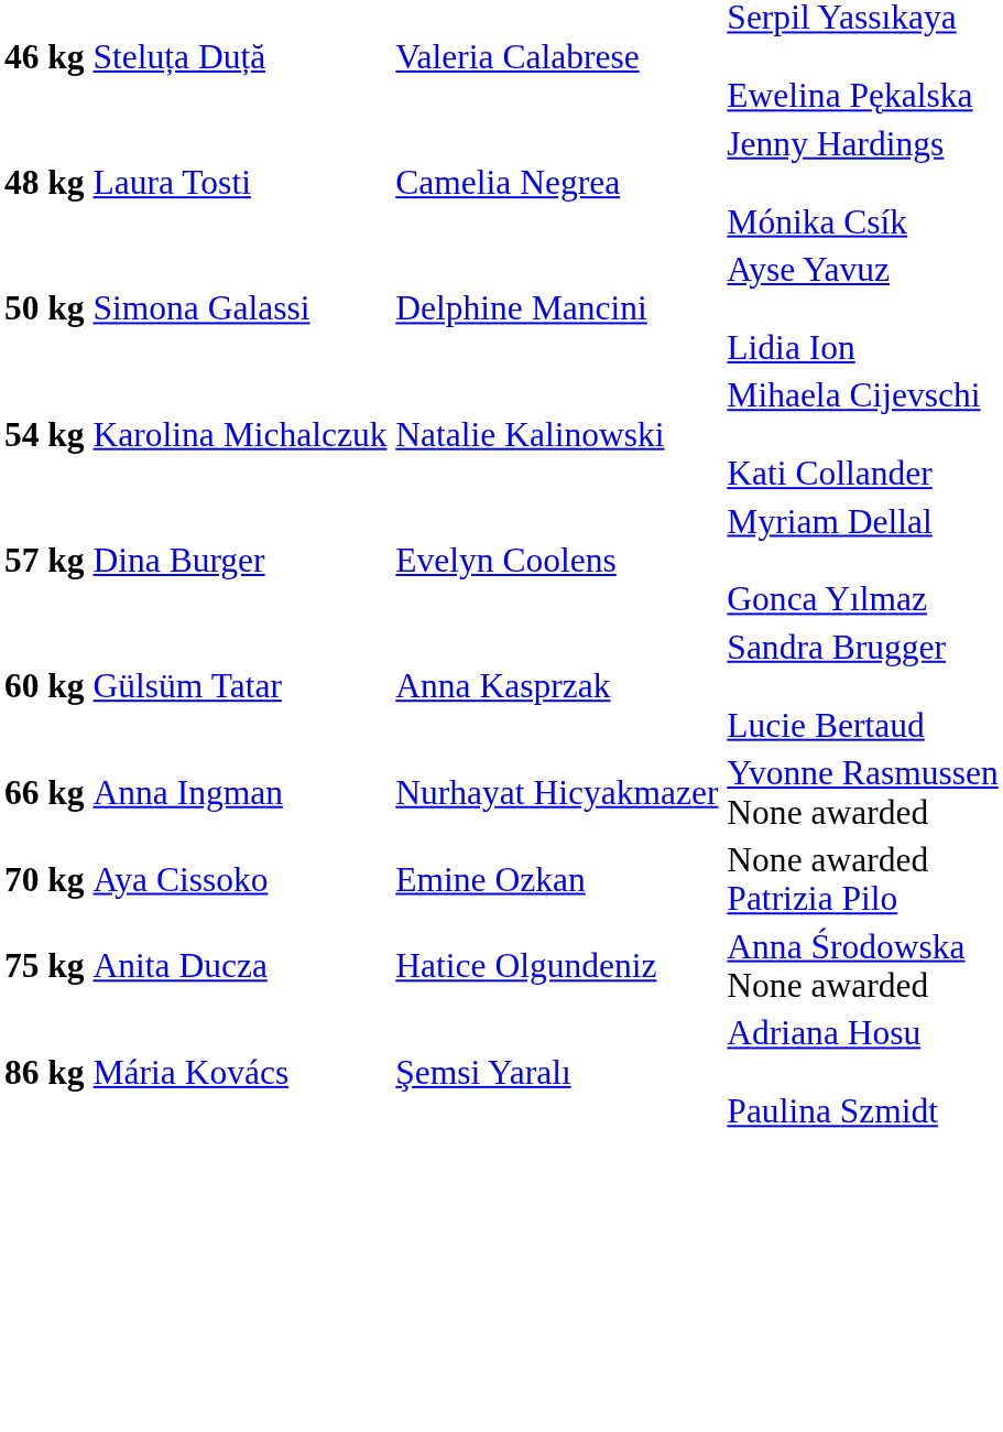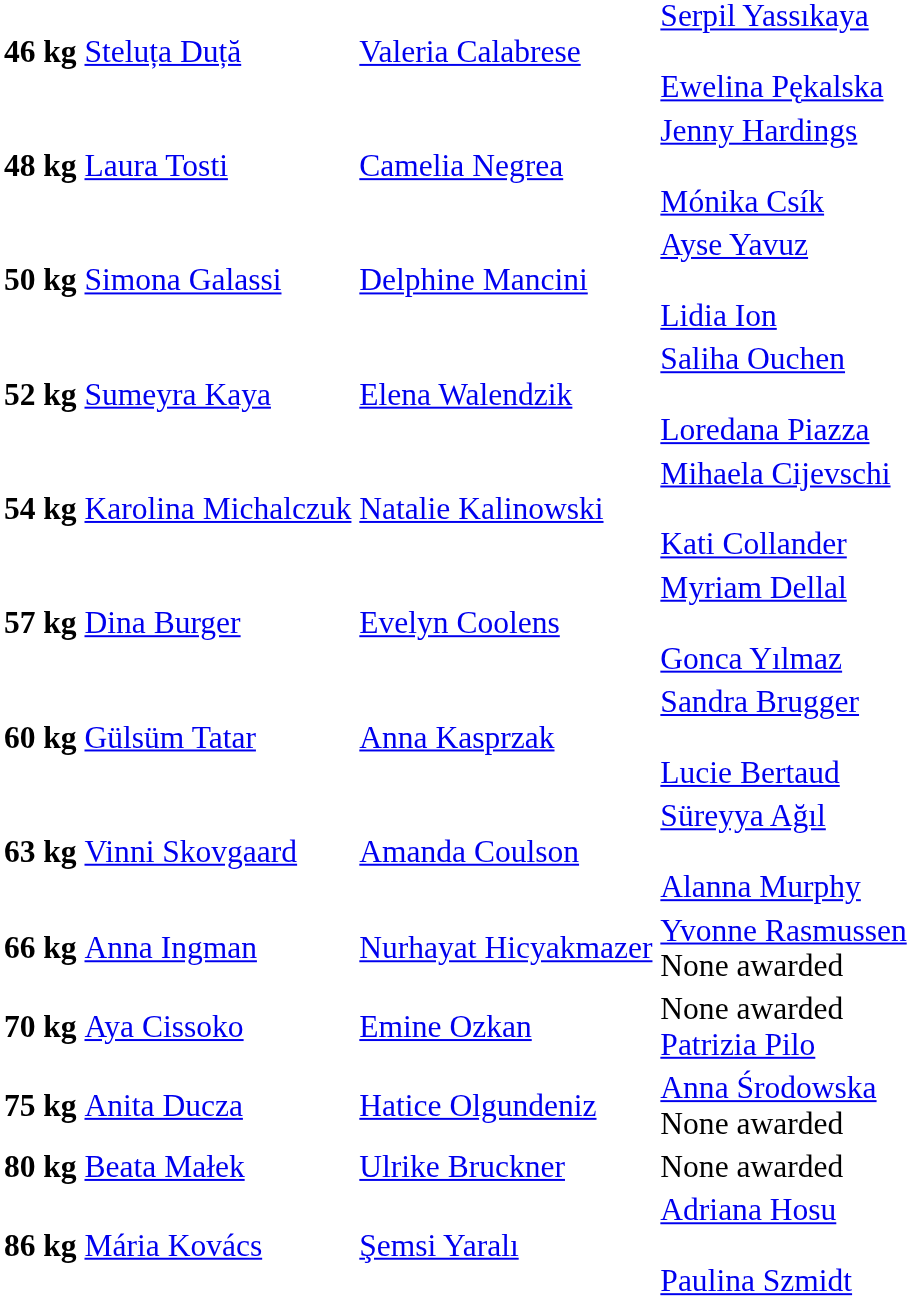+ row: 52 kg | Sumeyra Kaya | Elena Walendzik | Saliha Ouchen Loredana Piazza
+ row: 63 kg | Vinni Skovgaard | Amanda Coulson | Süreyya Ağıl Alanna Murphy
+ row: 80 kg | Beata Małek | Ulrike Bruckner | None awarded
